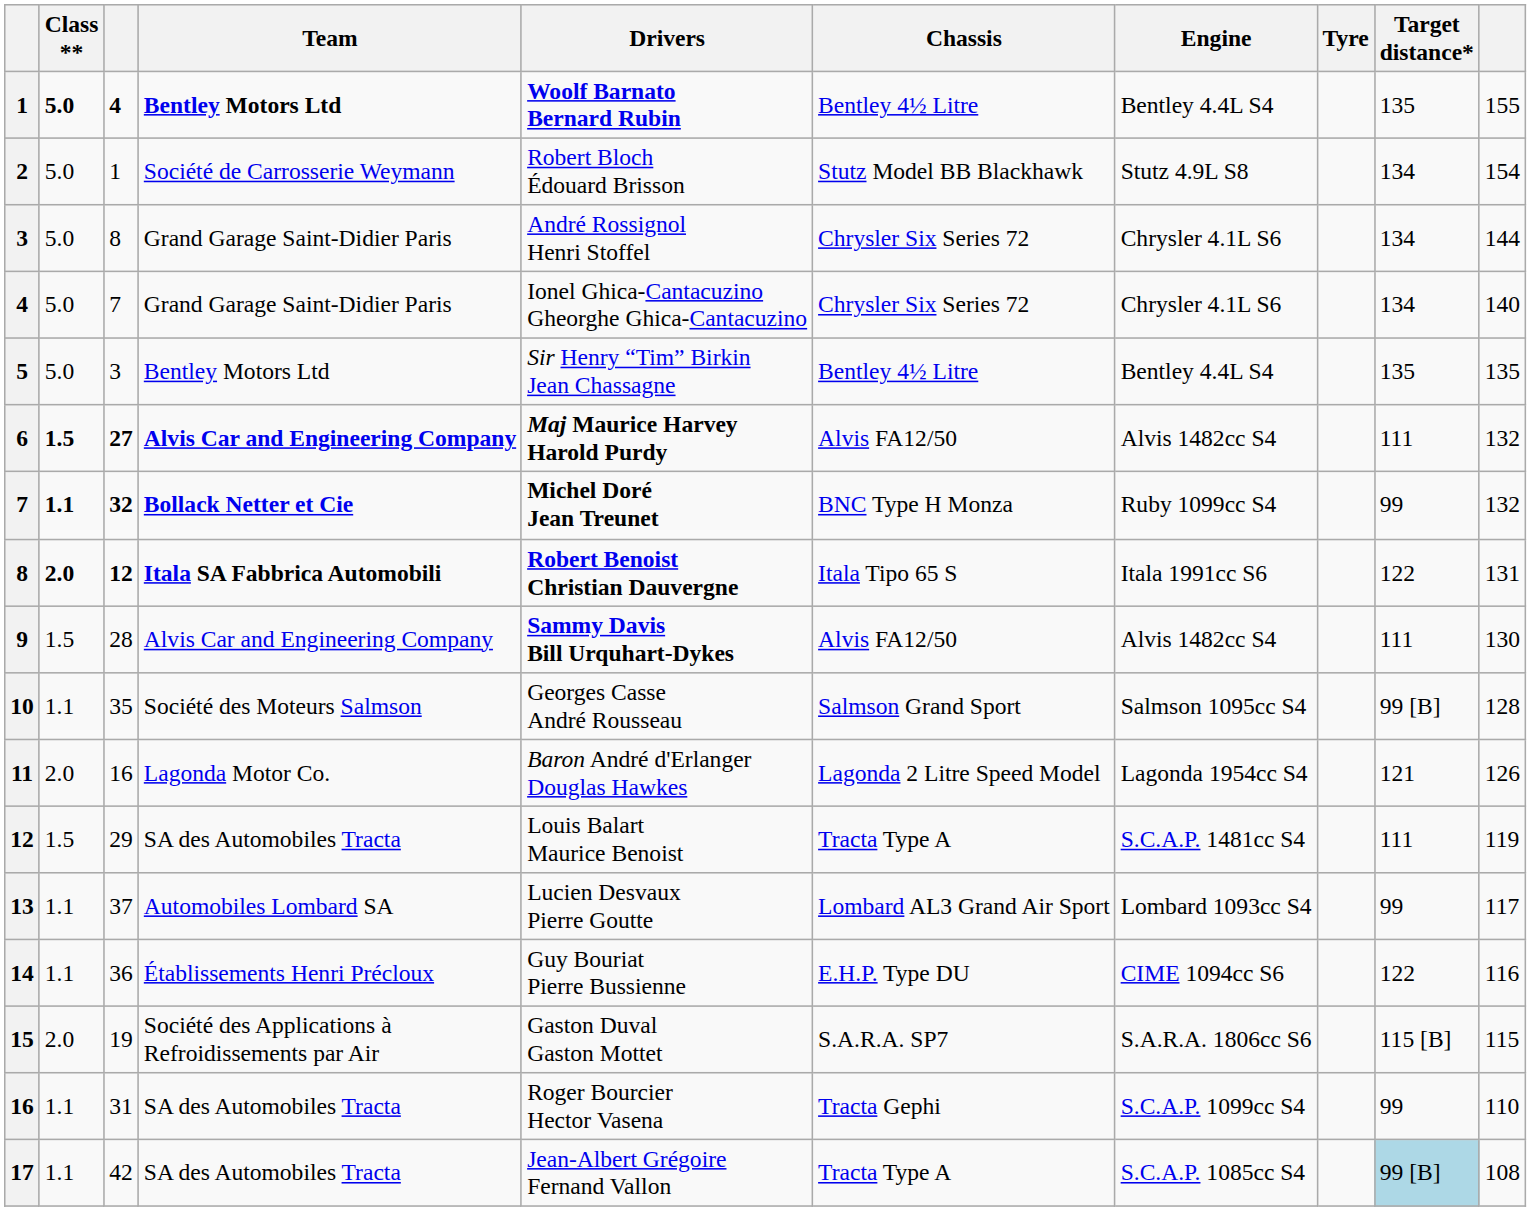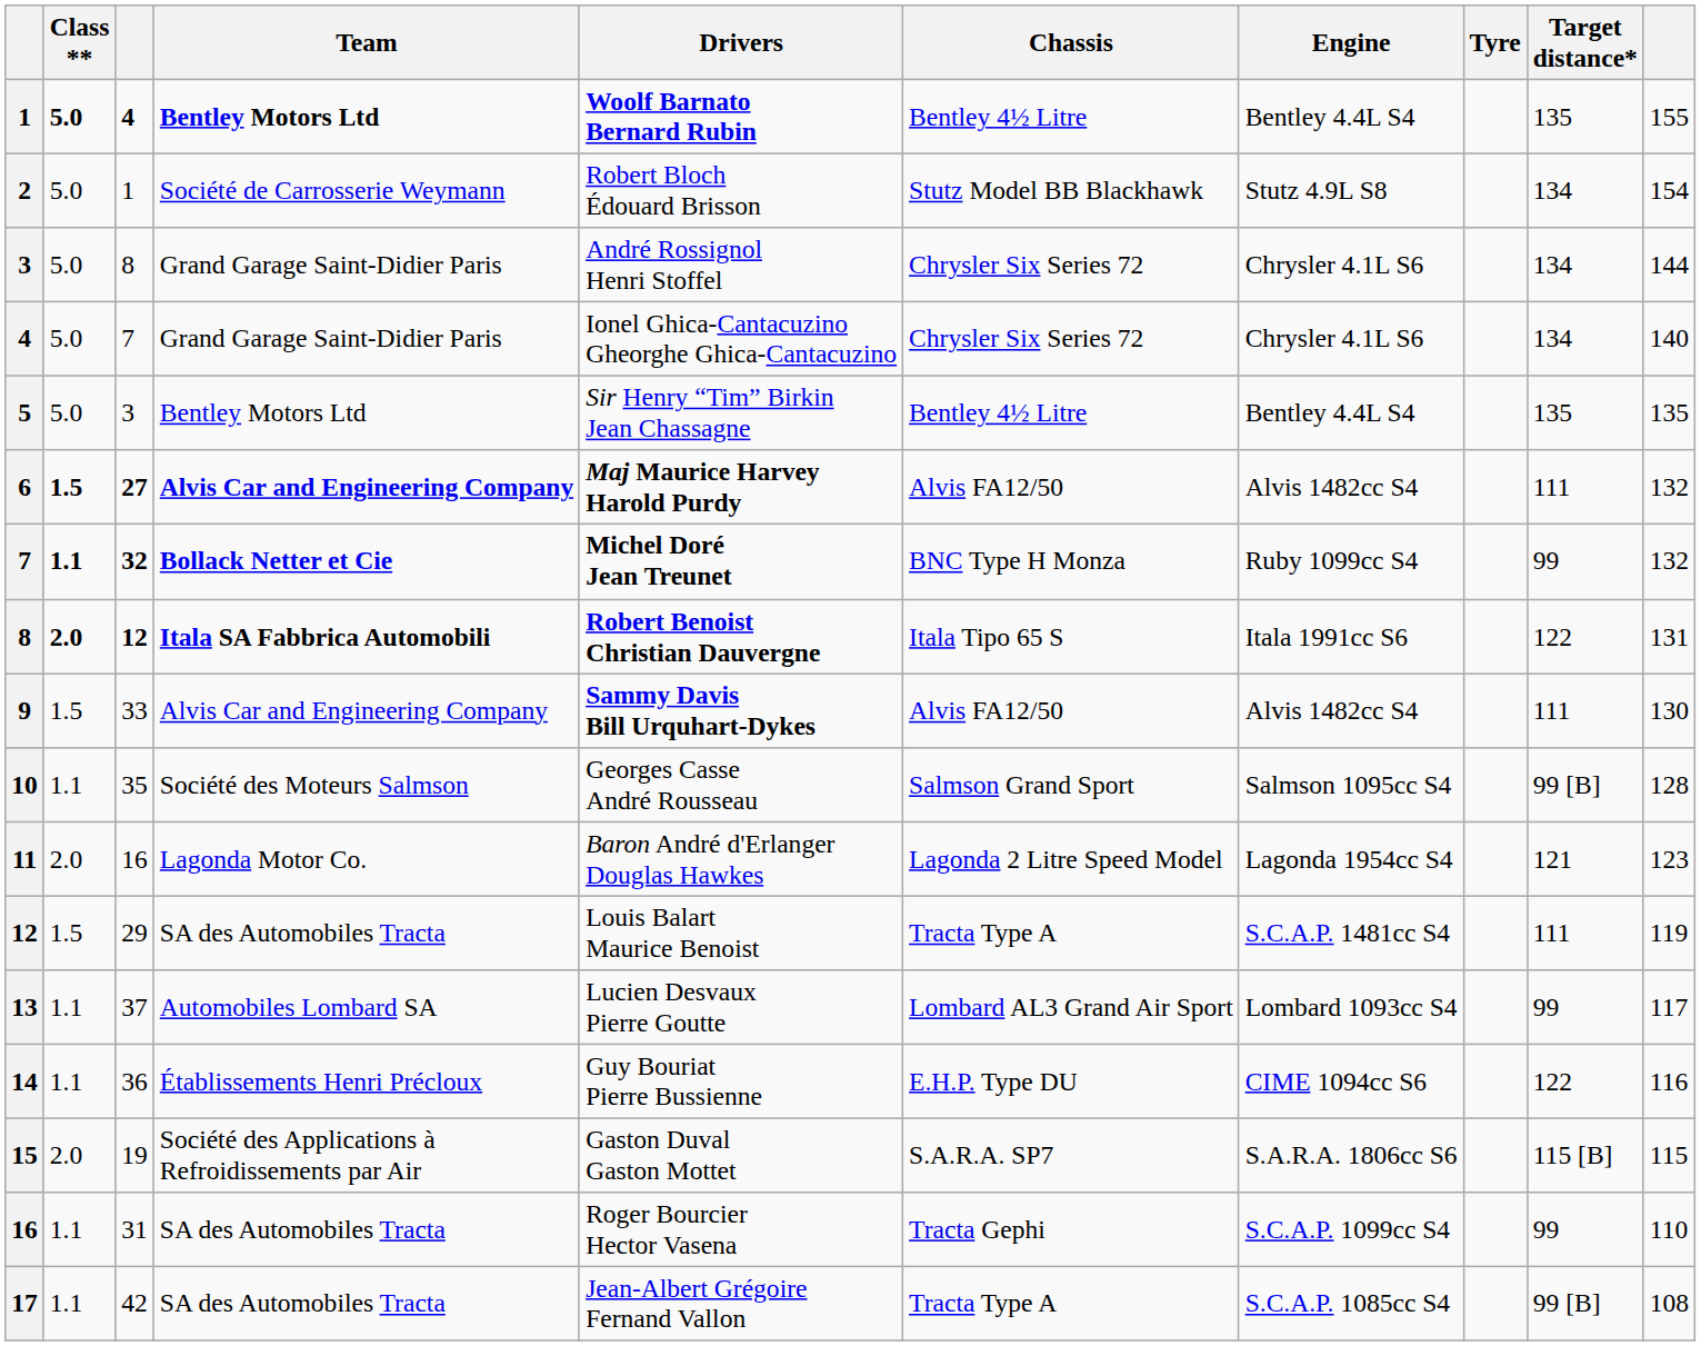9 | column 3: 28 -> 33
11 | column 10: 126 -> 123
17 | Target distance*: lightblue background -> no background
